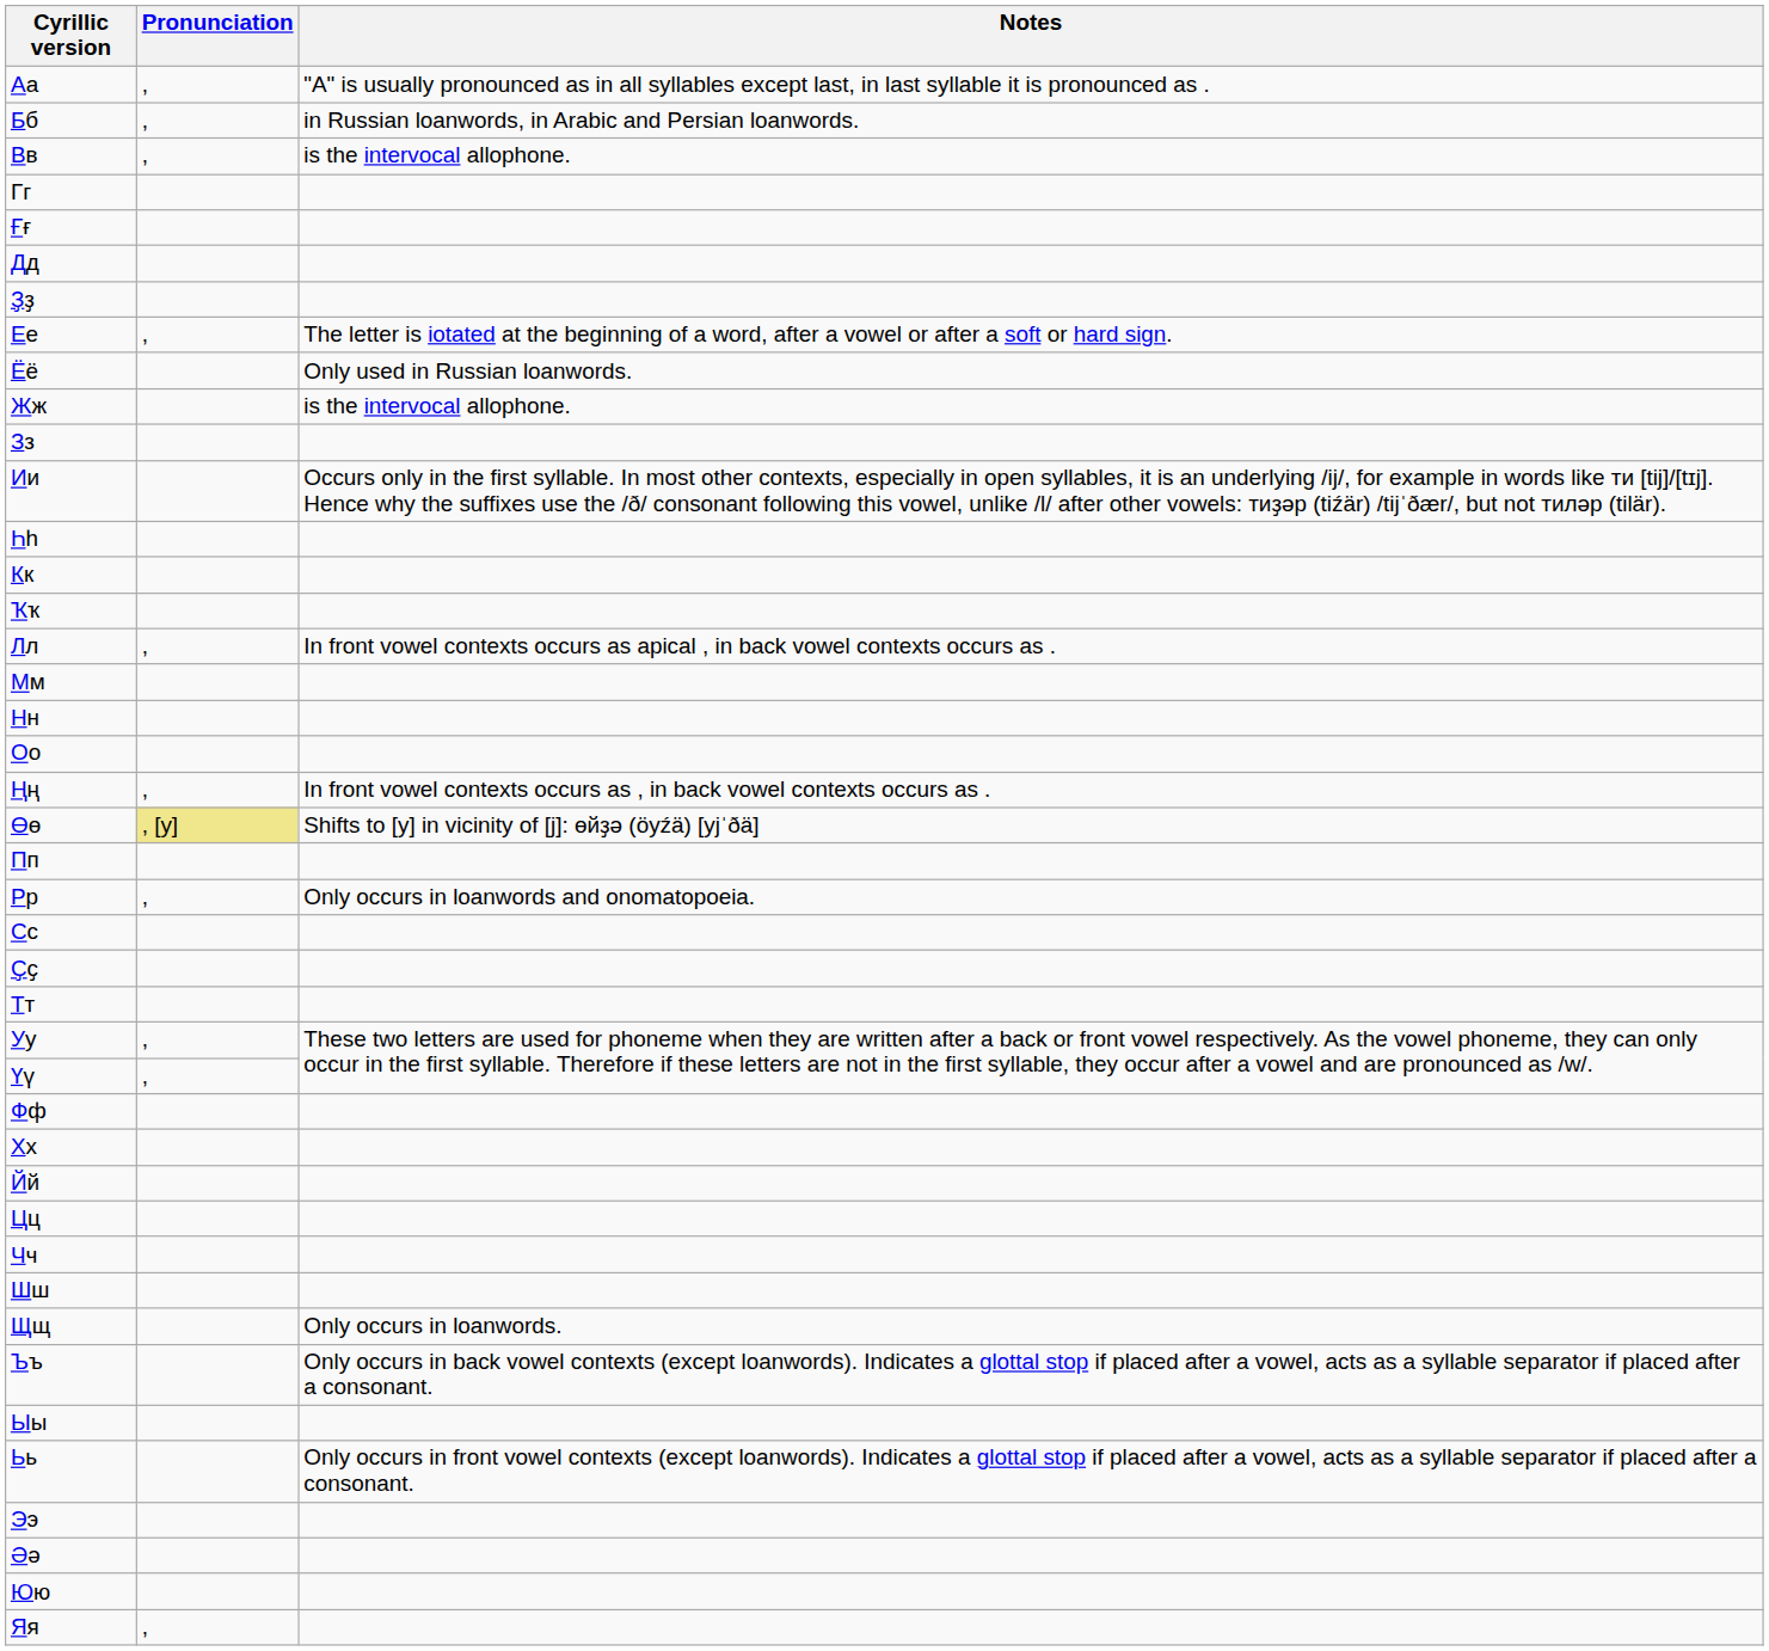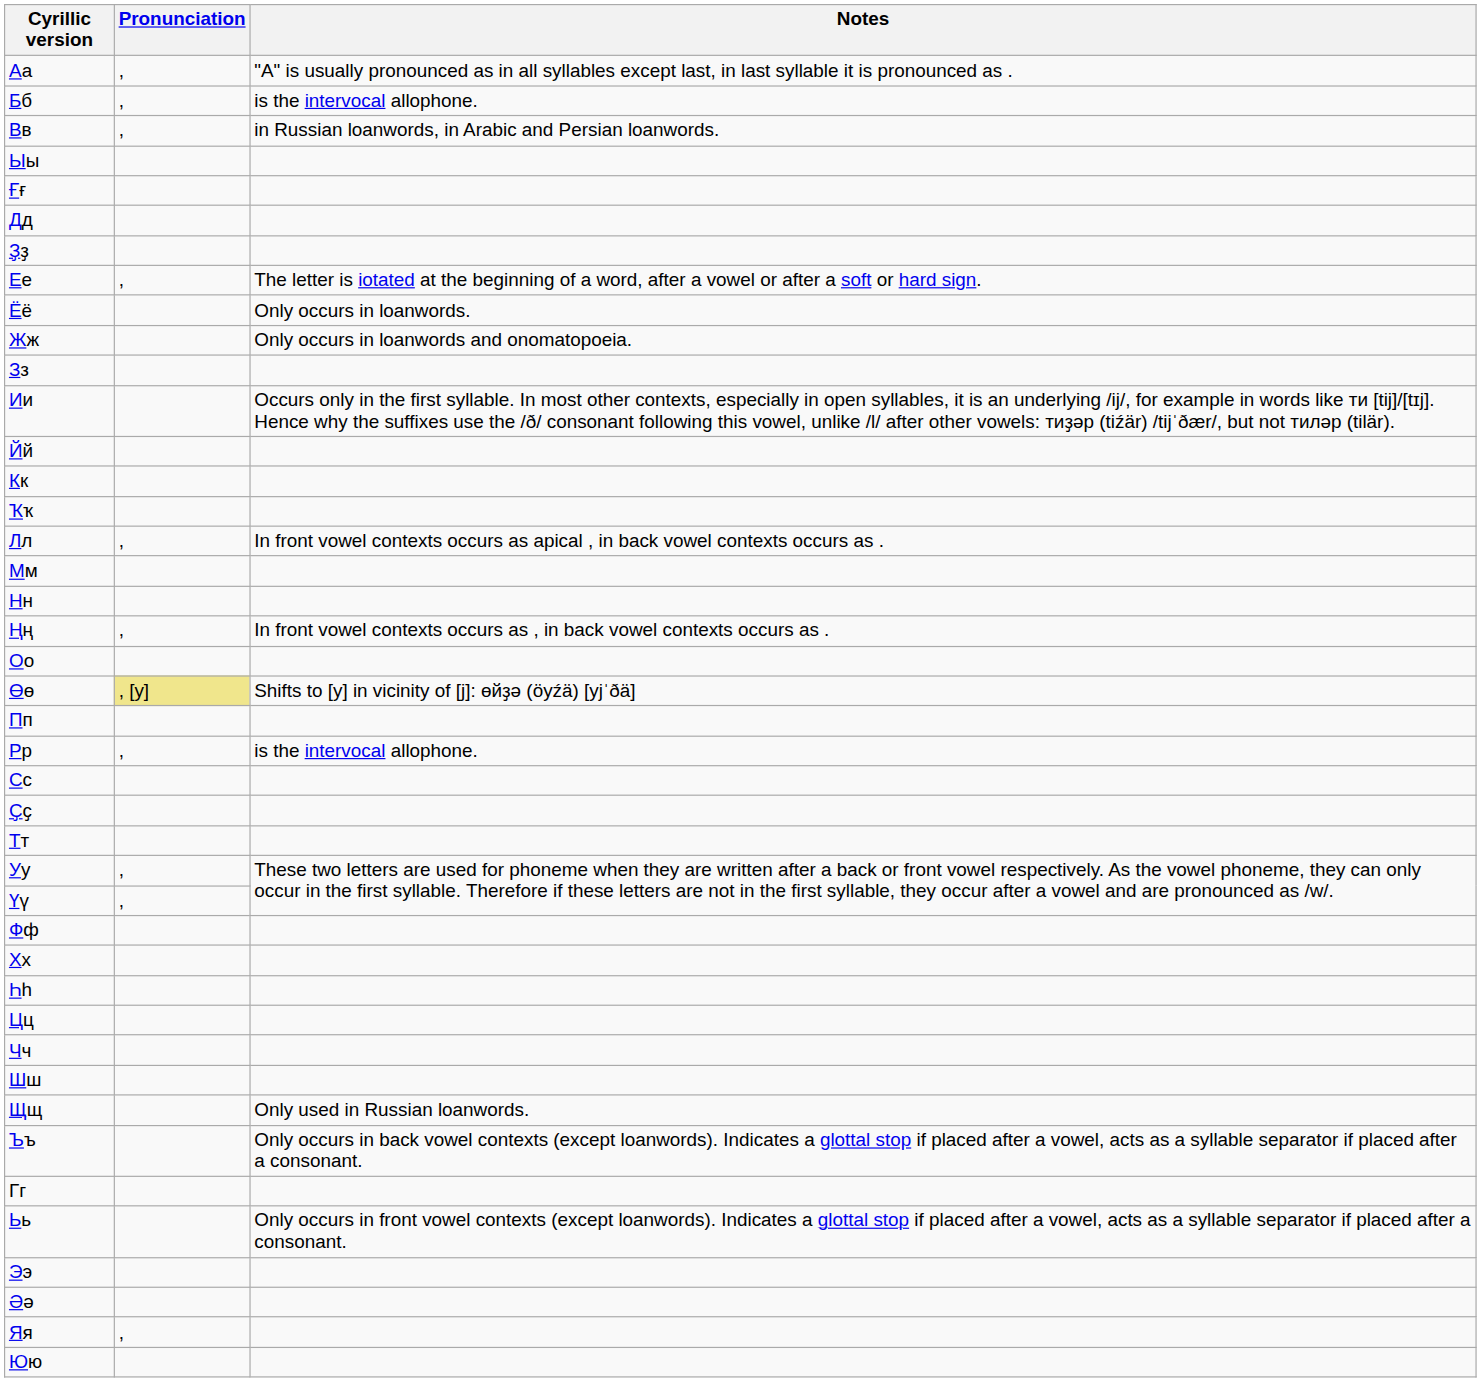Бб | Notes: in Russian loanwords, in Arabic and Persian loanwords. -> is the intervocal allophone.
Вв | Notes: is the intervocal allophone. -> in Russian loanwords, in Arabic and Persian loanwords.
rows swapped: Гг <-> Ыы
Ёё | Notes: Only used in Russian loanwords. -> Only occurs in loanwords.
Жж | Notes: is the intervocal allophone. -> Only occurs in loanwords and onomatopoeia.
rows swapped: Йй <-> Һһ
rows swapped: Ңң <-> Оо
Рр | Notes: Only occurs in loanwords and onomatopoeia. -> is the intervocal allophone.
Щщ | Notes: Only occurs in loanwords. -> Only used in Russian loanwords.
rows swapped: Юю <-> Яя
